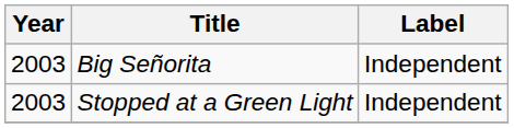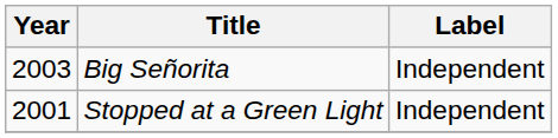Stopped at a Green Light | Year: 2003 -> 2001
